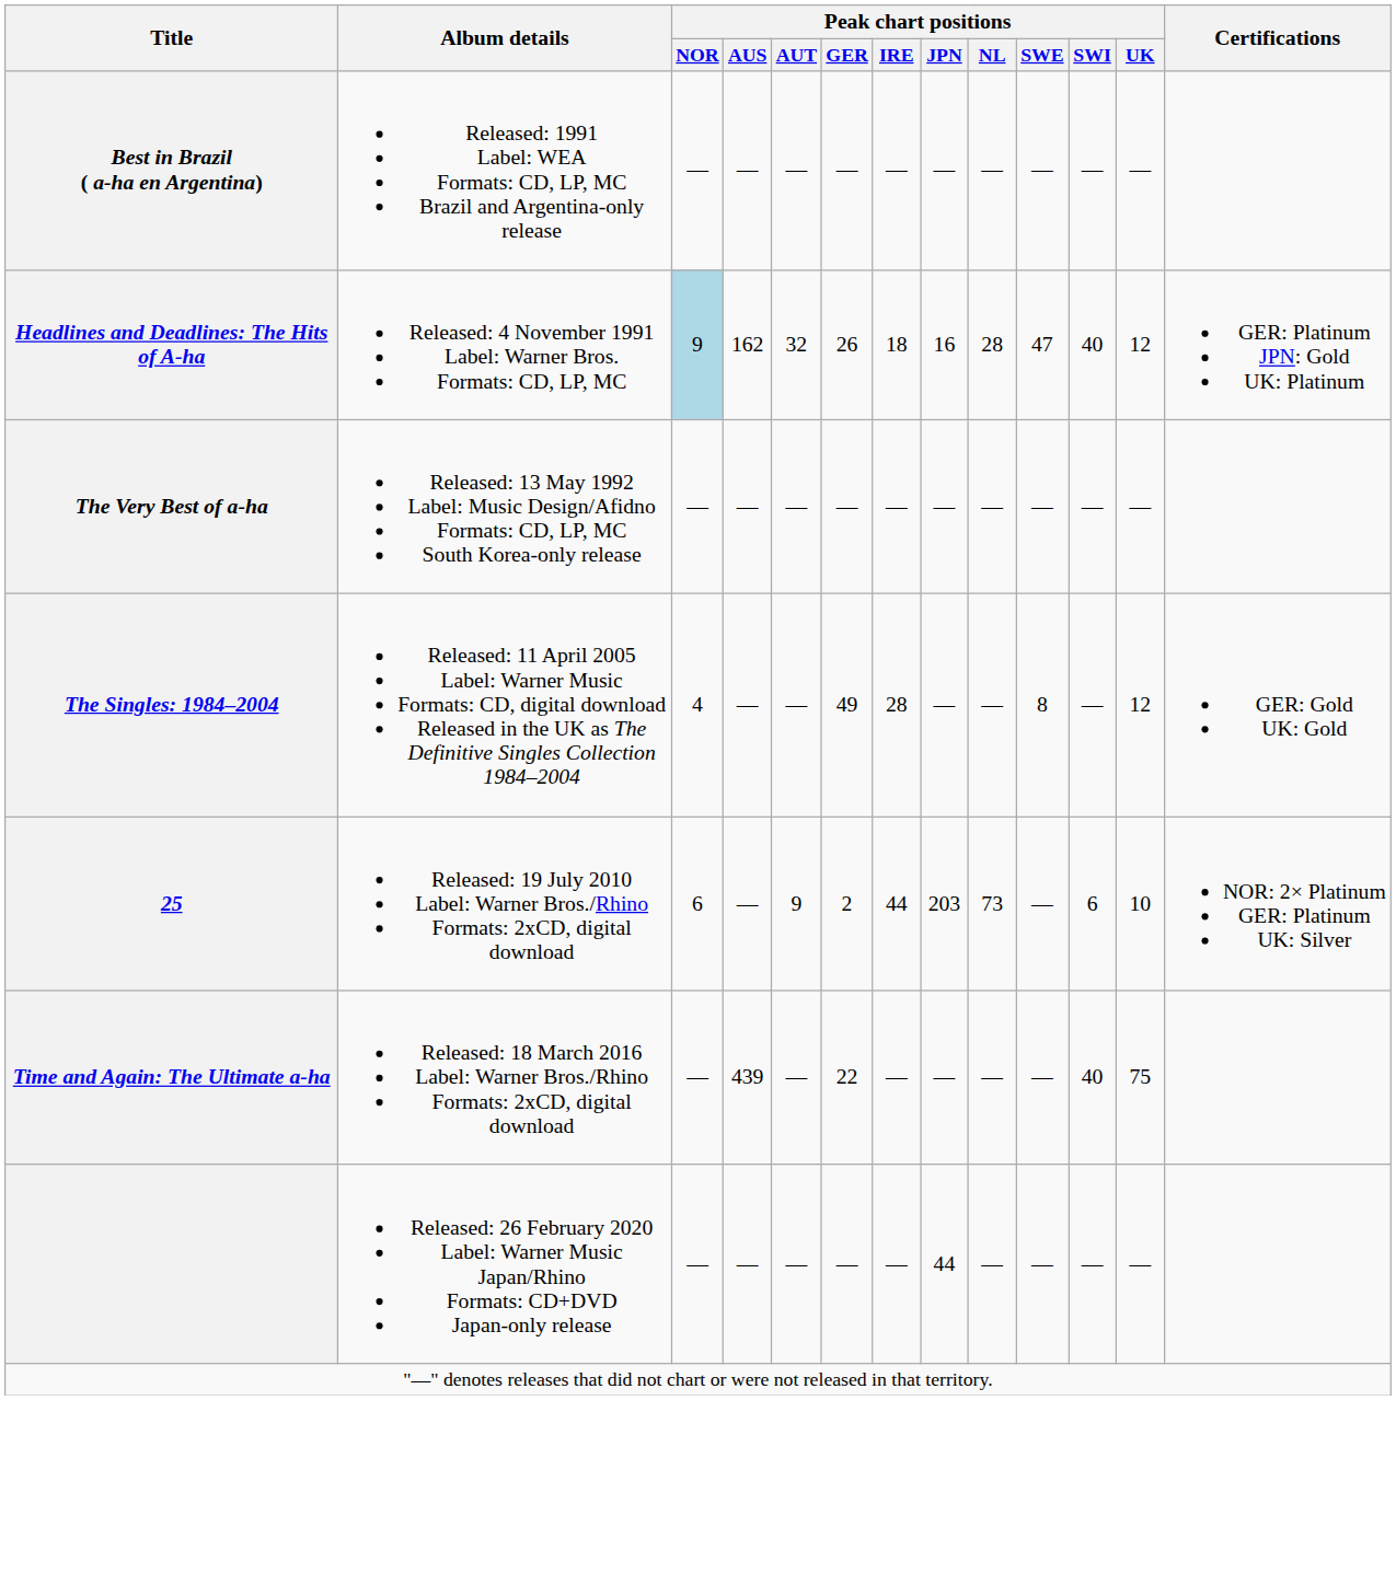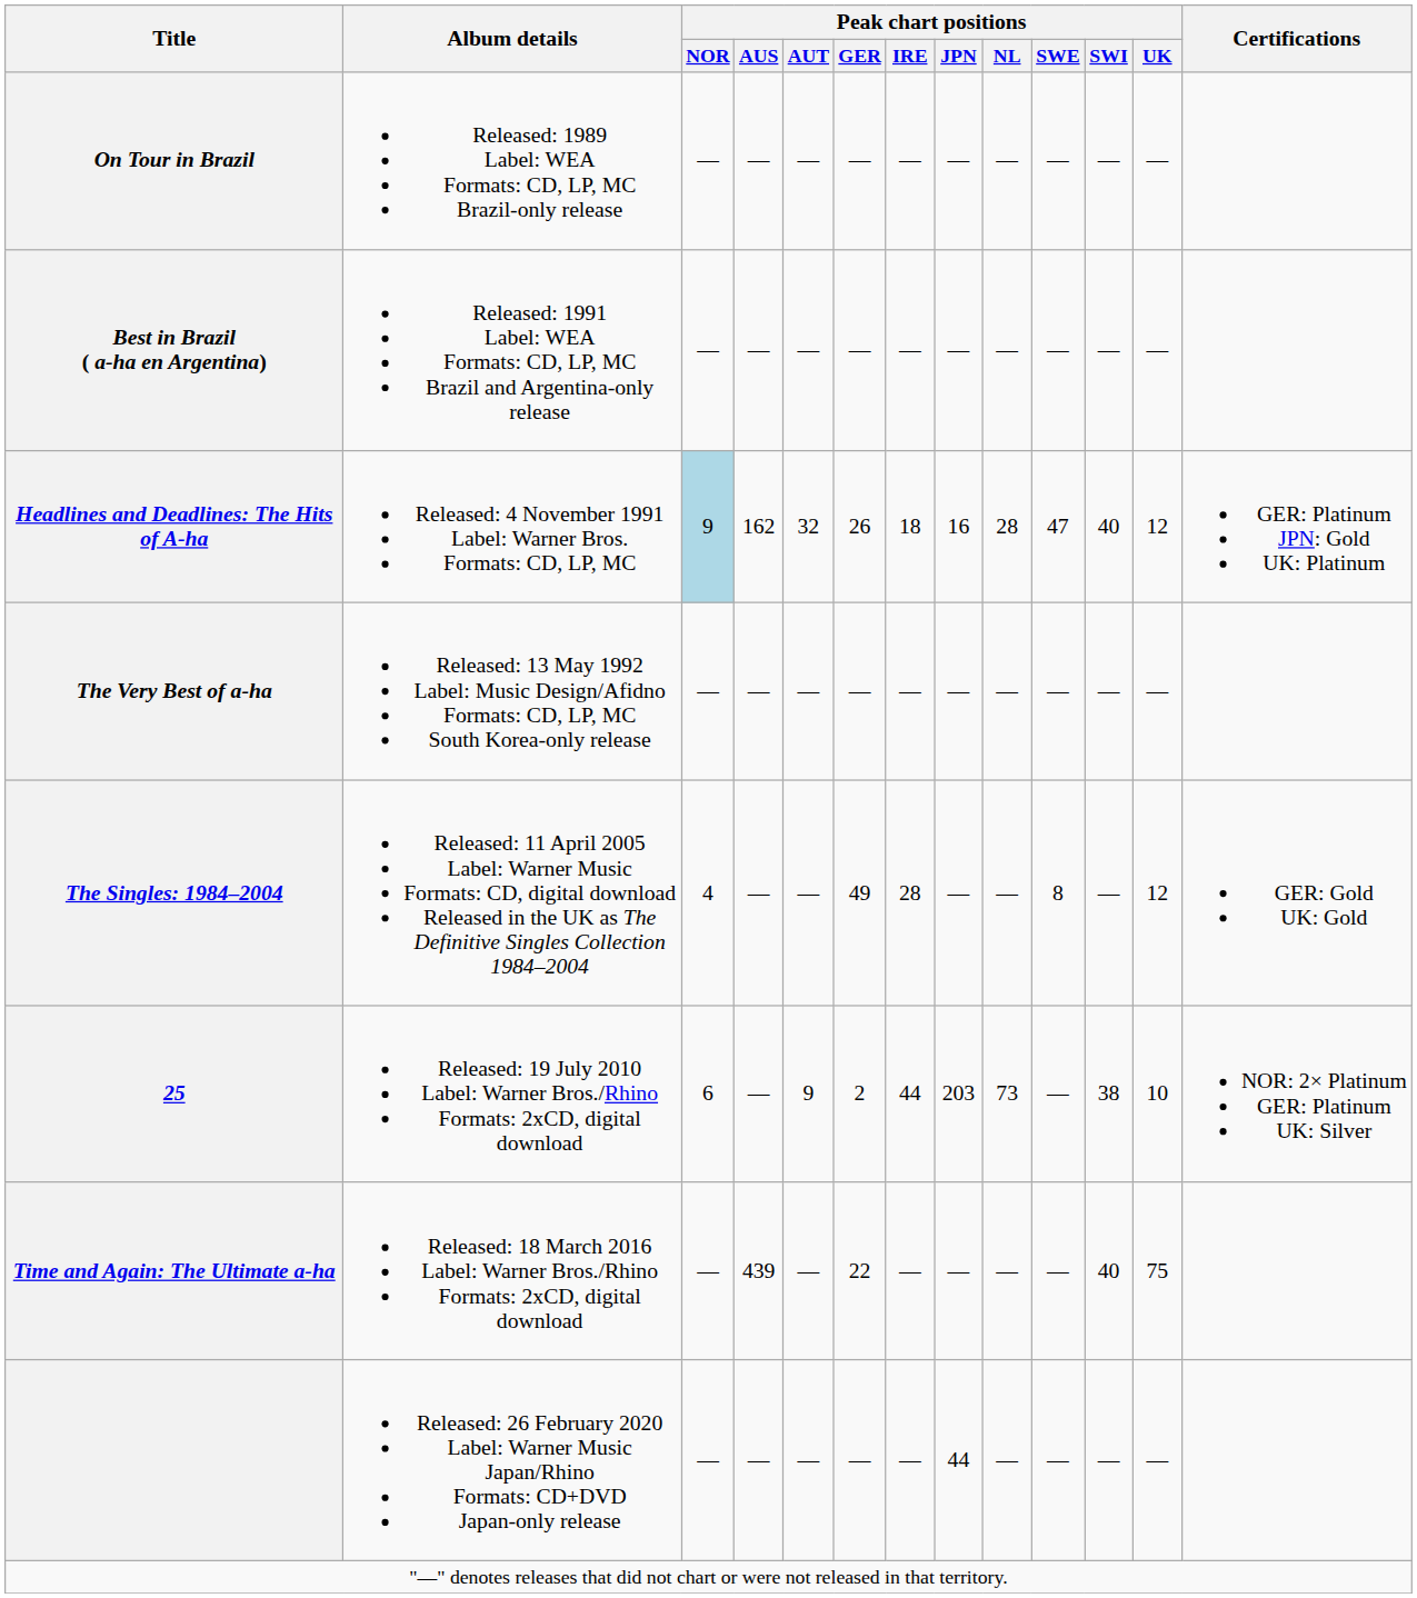+ row: On Tour in Brazil | Released: 1989 Label: WEA Formats: CD, LP, MC Brazil-only release | — | — | — | — | — | — | — | — | — | —
25 | Peak chart positions / SWI: 6 -> 38
